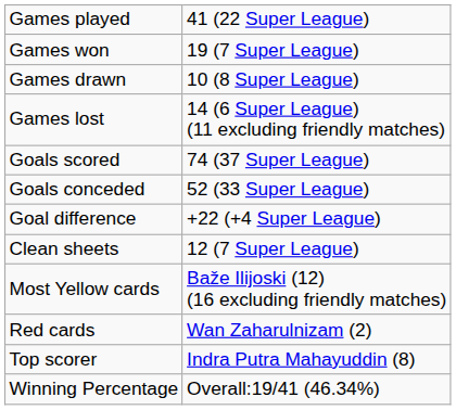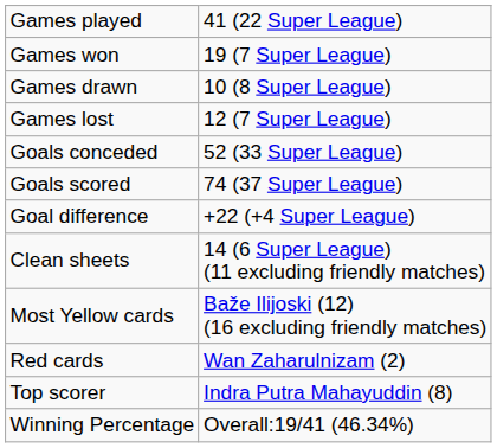Games lost | column 2: 14 (6 Super League) (11 excluding friendly matches) -> 12 (7 Super League)
rows swapped: Goals scored <-> Goals conceded
Clean sheets | column 2: 12 (7 Super League) -> 14 (6 Super League) (11 excluding friendly matches)
